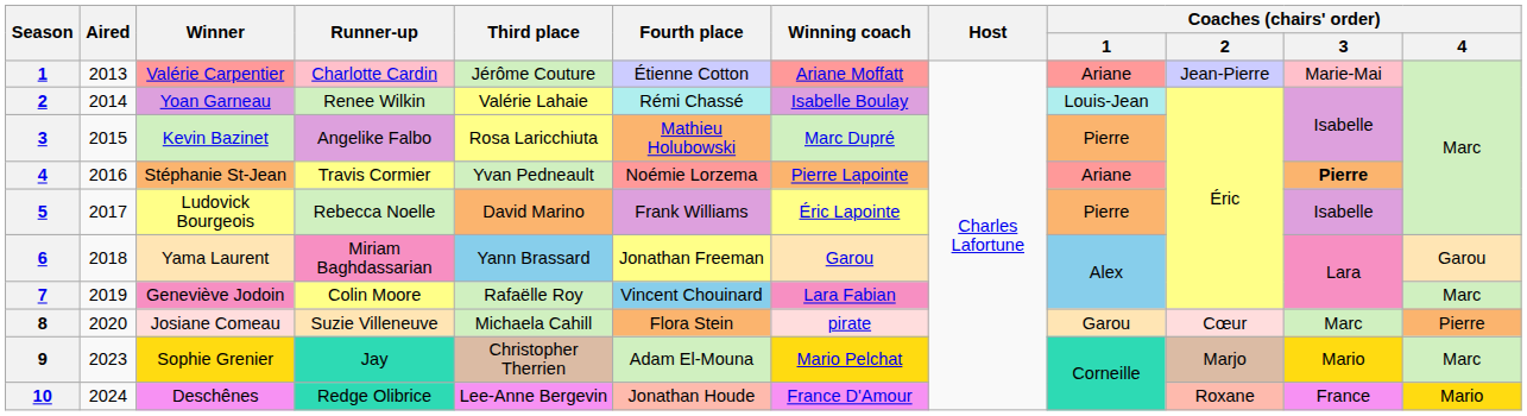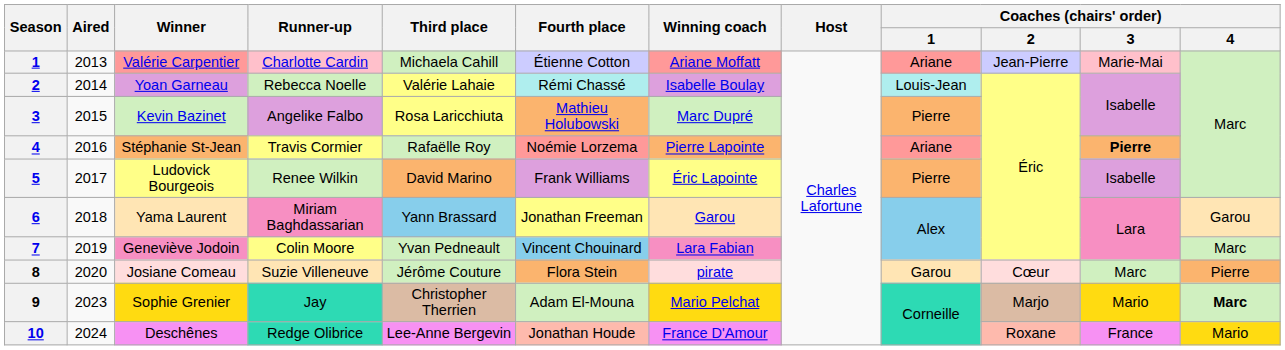Valérie Carpentier | Third place: Jérôme Couture -> Michaela Cahill
Yoan Garneau | Runner-up: Renee Wilkin -> Rebecca Noelle
Stéphanie St-Jean | Third place: Yvan Pedneault -> Rafaëlle Roy
Ludovick Bourgeois | Runner-up: Rebecca Noelle -> Renee Wilkin
Geneviève Jodoin | Third place: Rafaëlle Roy -> Yvan Pedneault
Josiane Comeau | Third place: Michaela Cahill -> Jérôme Couture
Sophie Grenier | Coaches (chairs' order) / 4: normal -> bold
